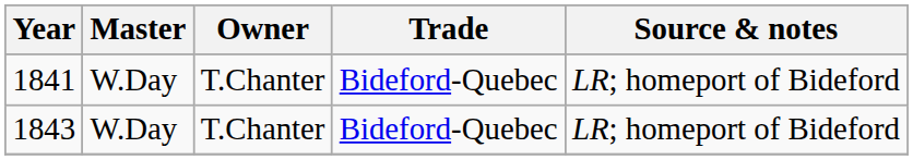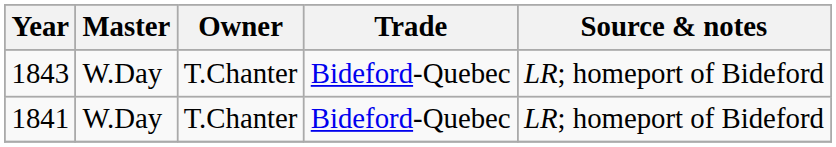rows swapped: 1841 <-> 1843
